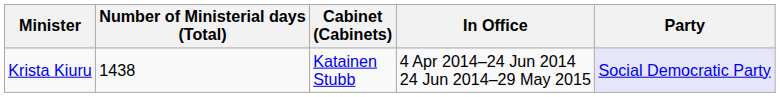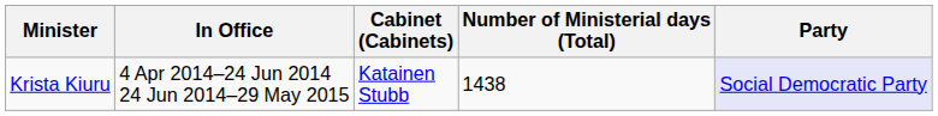columns swapped: In Office <-> Number of Ministerial days (Total)
